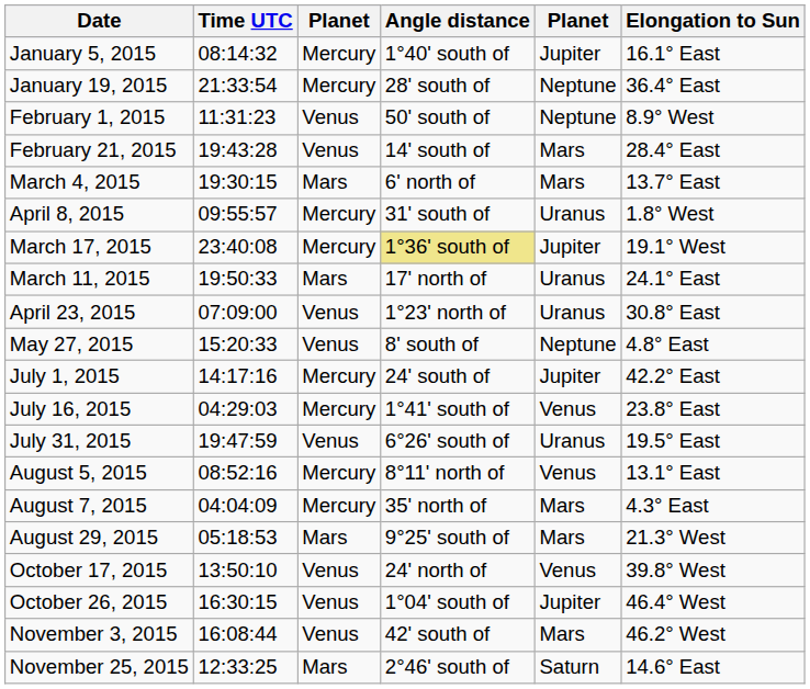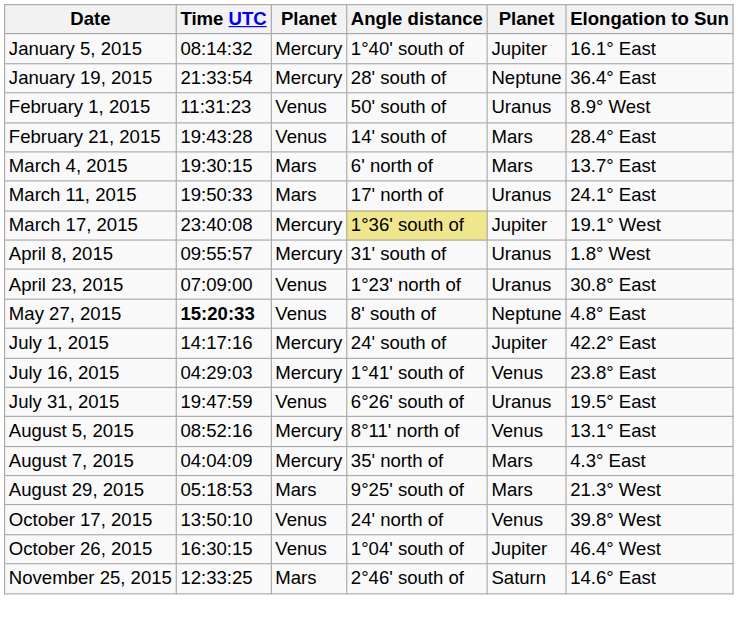February 1, 2015 | column 5: Neptune -> Uranus
rows swapped: March 11, 2015 <-> April 8, 2015
May 27, 2015 | Time UTC: normal -> bold
- row: November 3, 2015 | 16:08:44 | Venus | 42' south of | Mars | 46.2° West
